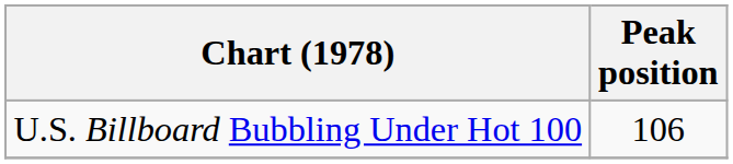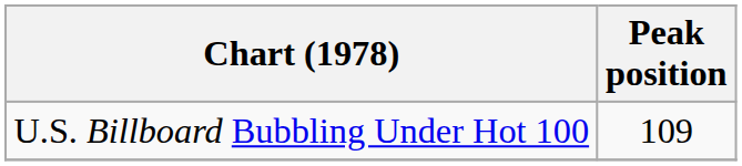U.S. Billboard Bubbling Under Hot 100 | Peak position: 106 -> 109
